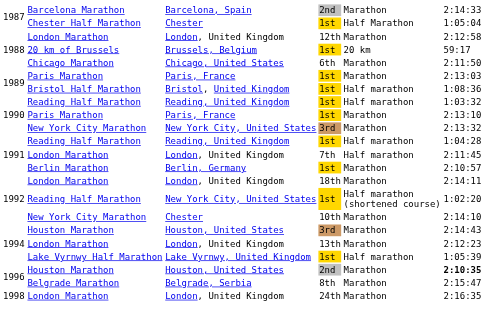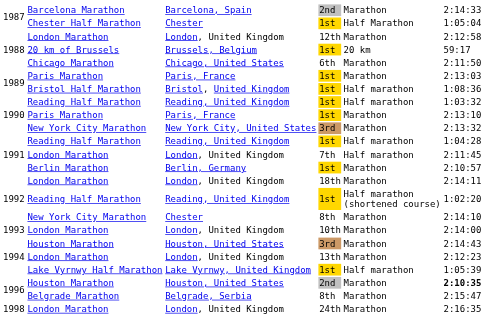1992 / Reading Half Marathon | column 3: New York City, United States -> Reading, United Kingdom
1992 / New York City Marathon | column 4: 10th -> 8th
+ row: 1993 | London Marathon | London, United Kingdom | 10th | Marathon | 2:14:00
